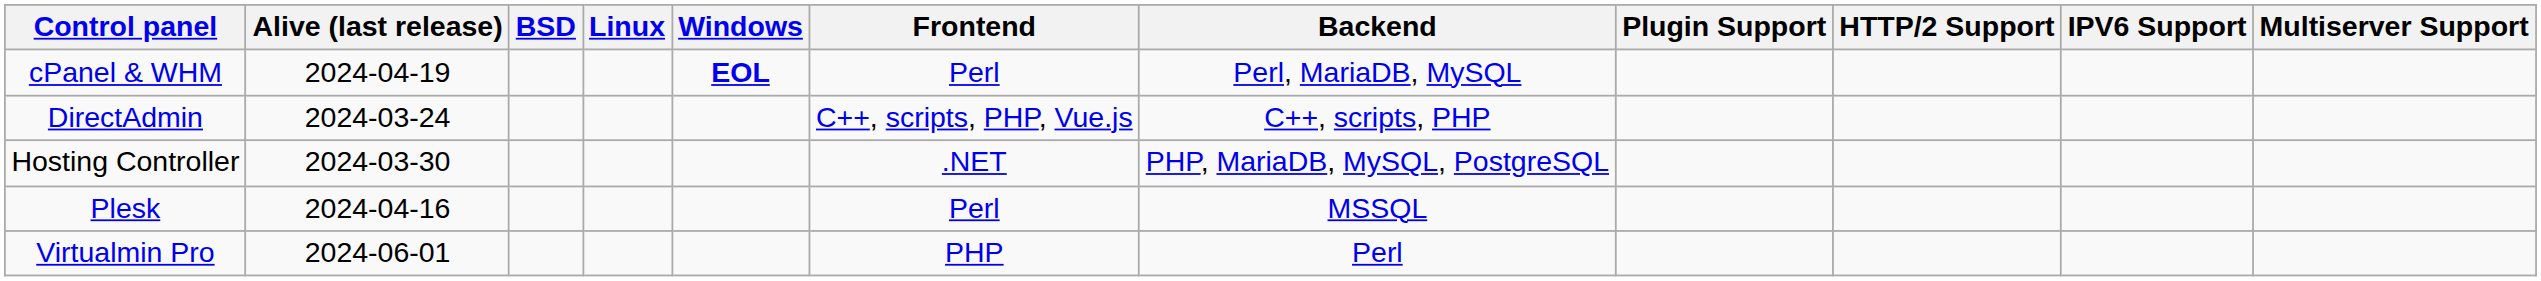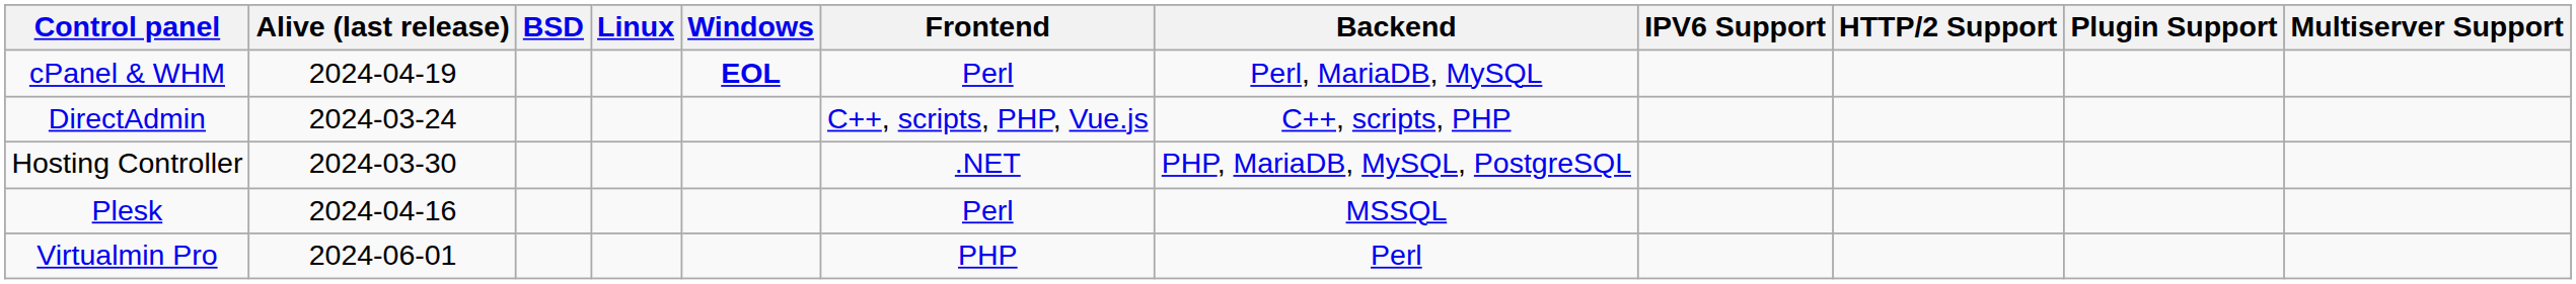columns swapped: Plugin Support <-> IPV6 Support
